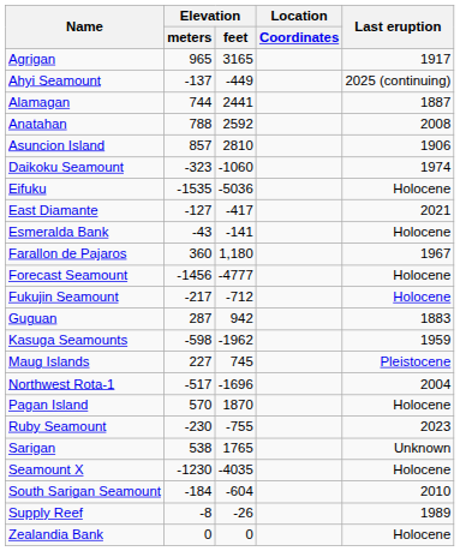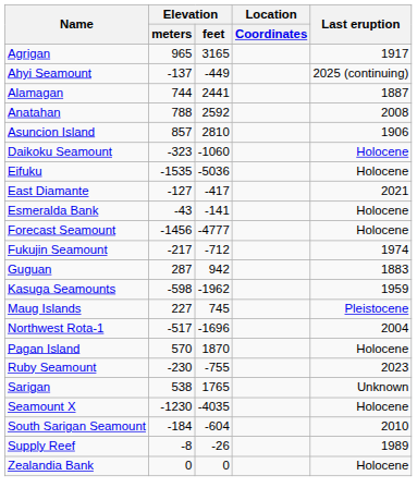Daikoku Seamount | Last eruption: 1974 -> Holocene
- row: Farallon de Pajaros | 360 | 1,180 | 1967
Fukujin Seamount | Last eruption: Holocene -> 1974
